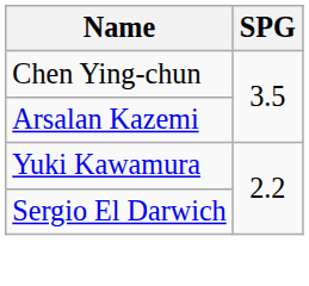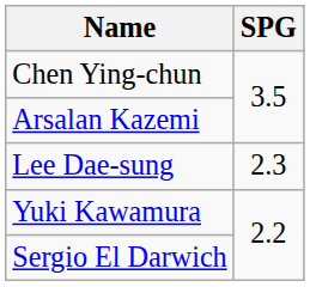+ row: Lee Dae-sung | 2.3
